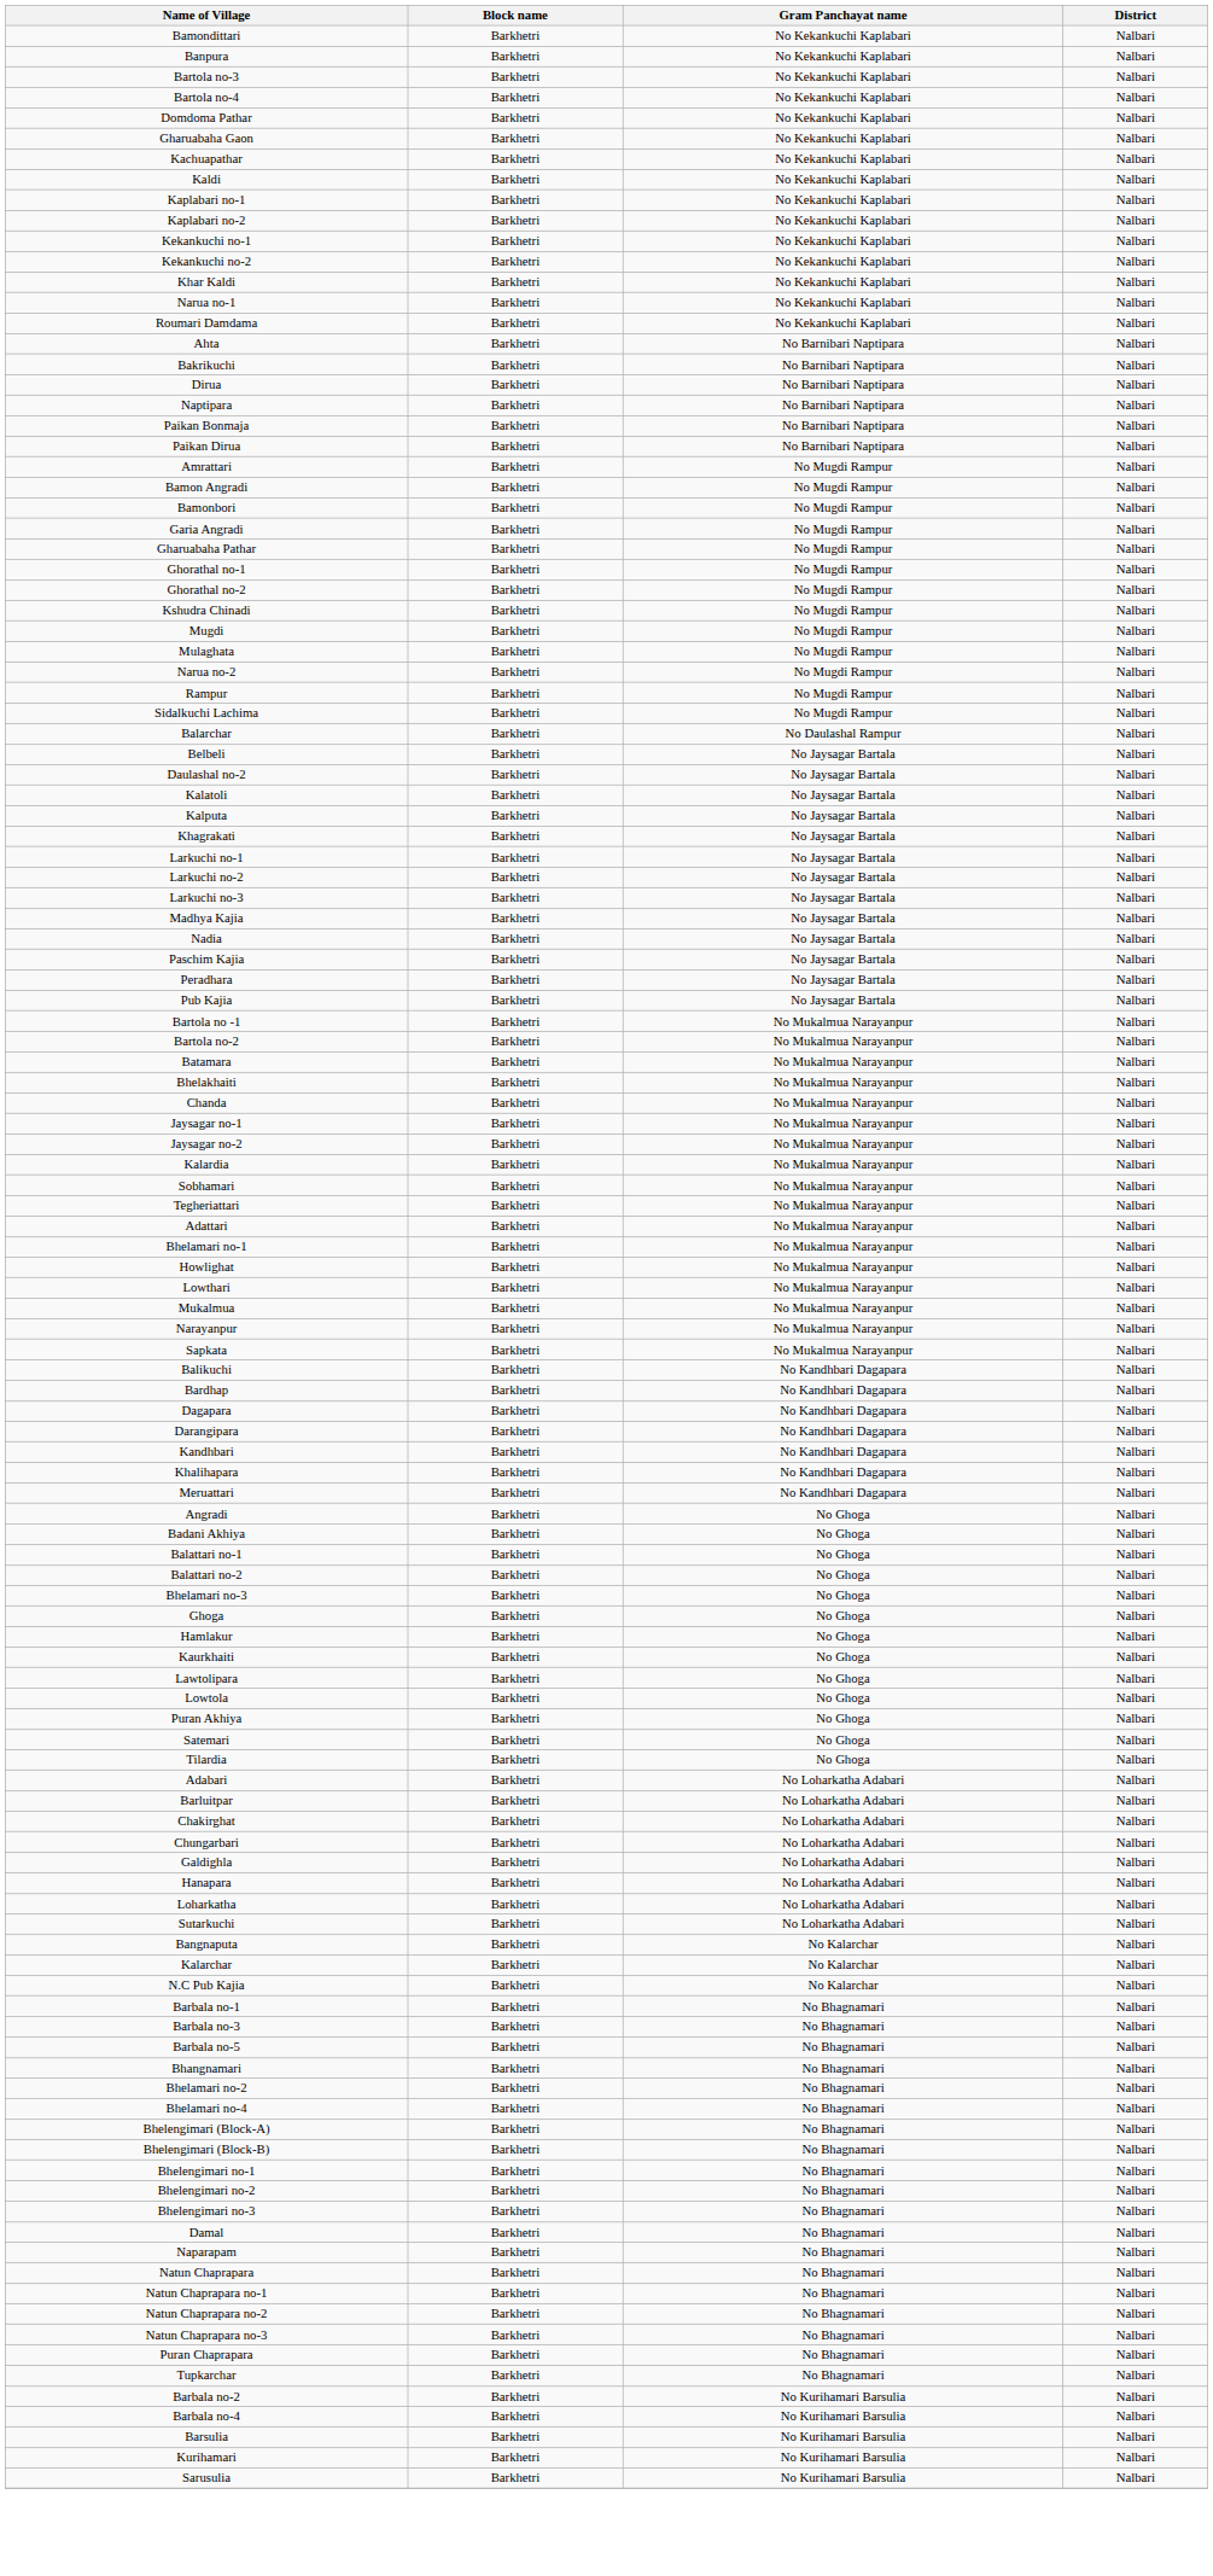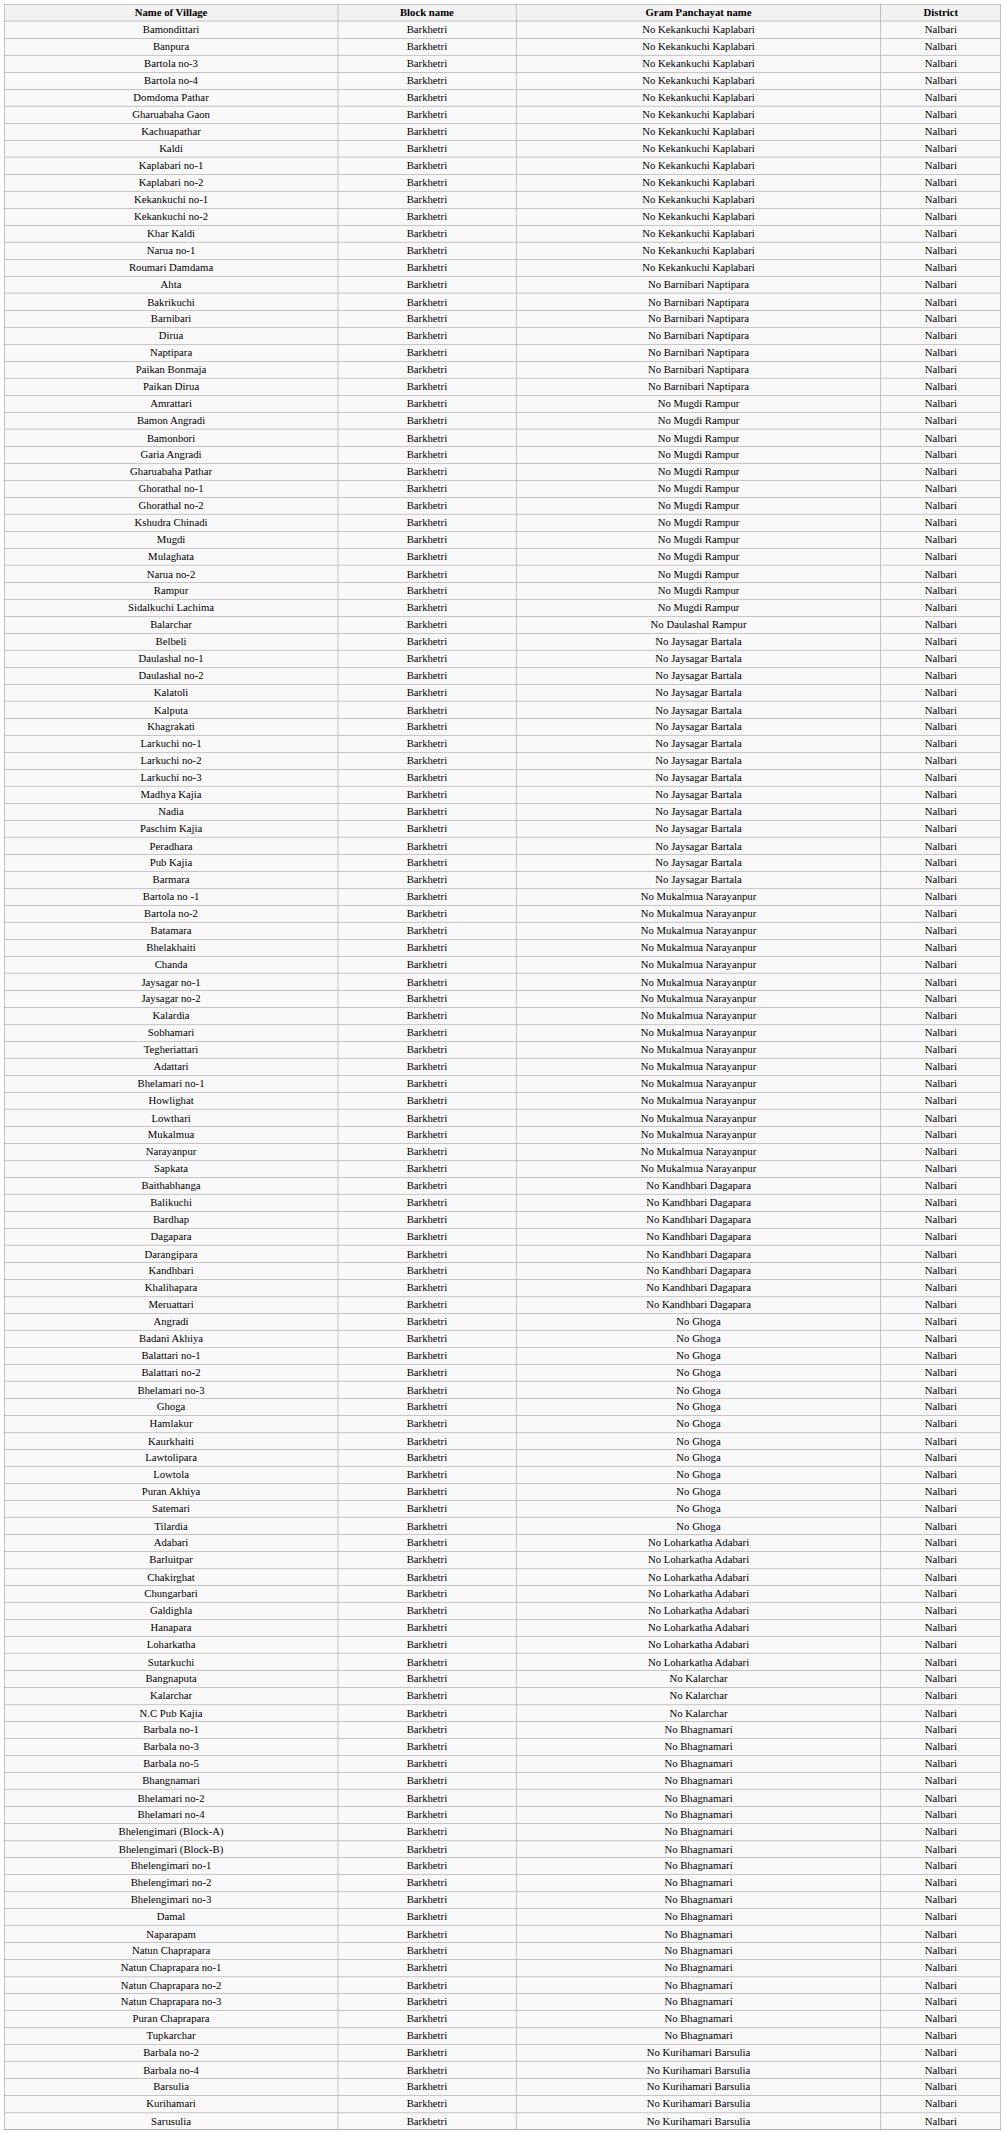+ row: Barnibari | Barkhetri | No Barnibari Naptipara | Nalbari
+ row: Daulashal no-1 | Barkhetri | No Jaysagar Bartala | Nalbari
+ row: Barmara | Barkhetri | No Jaysagar Bartala | Nalbari
+ row: Baithabhanga | Barkhetri | No Kandhbari Dagapara | Nalbari
